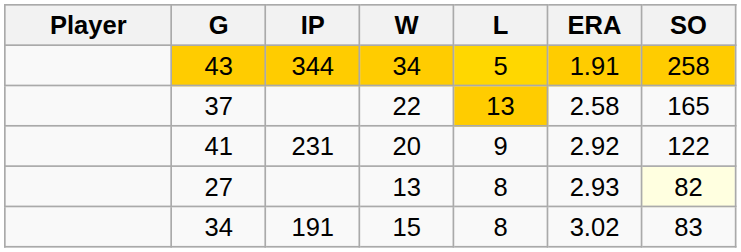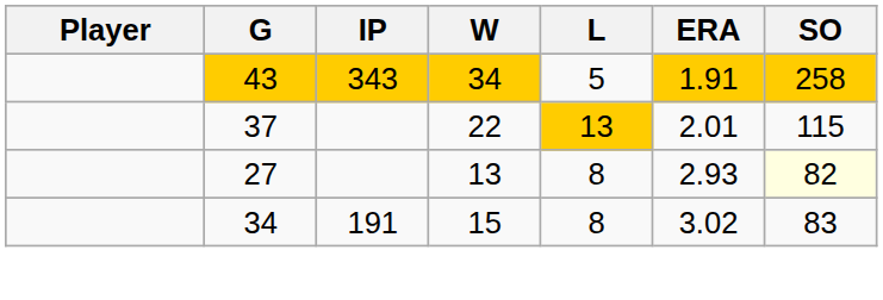43 | IP: 344 -> 343
43 | L: gold background -> no background
37 | ERA: 2.58 -> 2.01
37 | SO: 165 -> 115
- row: 41 | 231 | 20 | 9 | 2.92 | 122
